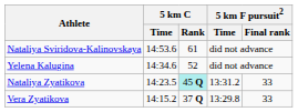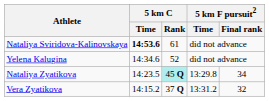Nataliya Sviridova-Kalinovskaya | 5 km C / Time: normal -> bold
Nataliya Zyatikova | 5 km F pursuit2 / Time: 13:31.2 -> 13:29.8
Nataliya Zyatikova | 5 km F pursuit2 / Final rank: 33 -> 34
Vera Zyatikova | 5 km F pursuit2 / Time: 13:29.8 -> 13:31.2
Vera Zyatikova | 5 km F pursuit2 / Final rank: 33 -> 32
